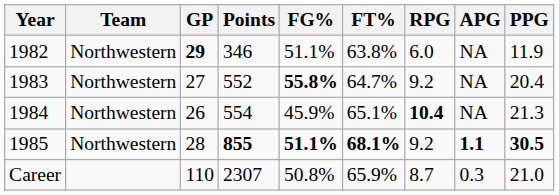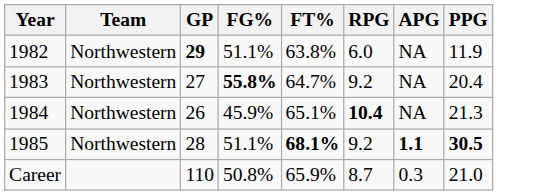- column: Points | 346 | 552 | 554 | 855 | 2307
1985 | FG%: bold -> normal
